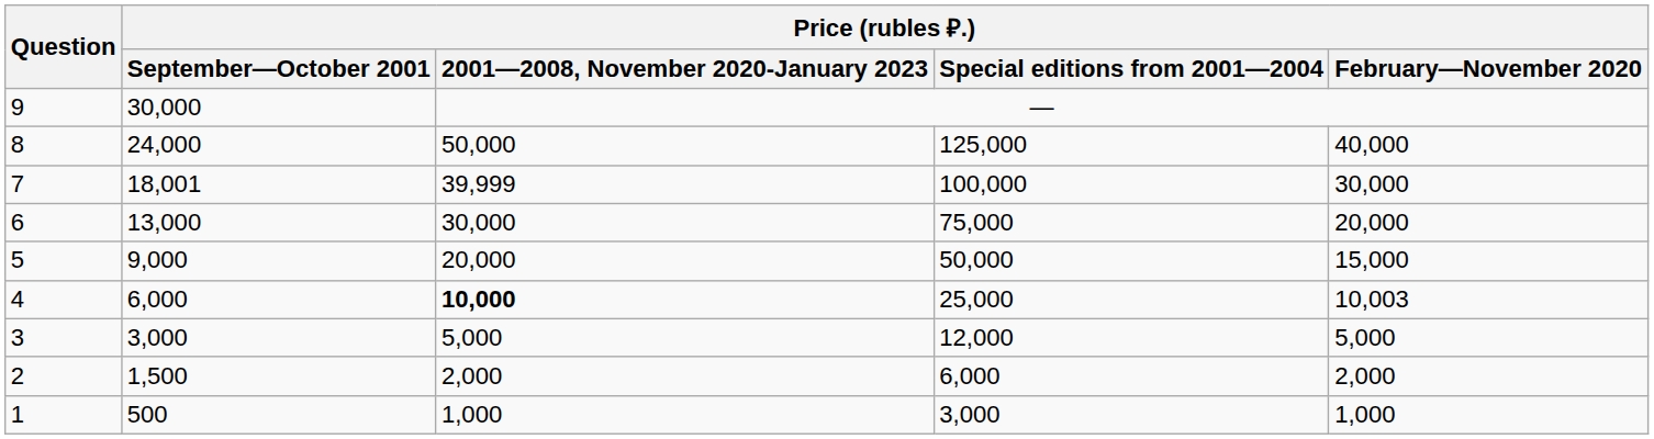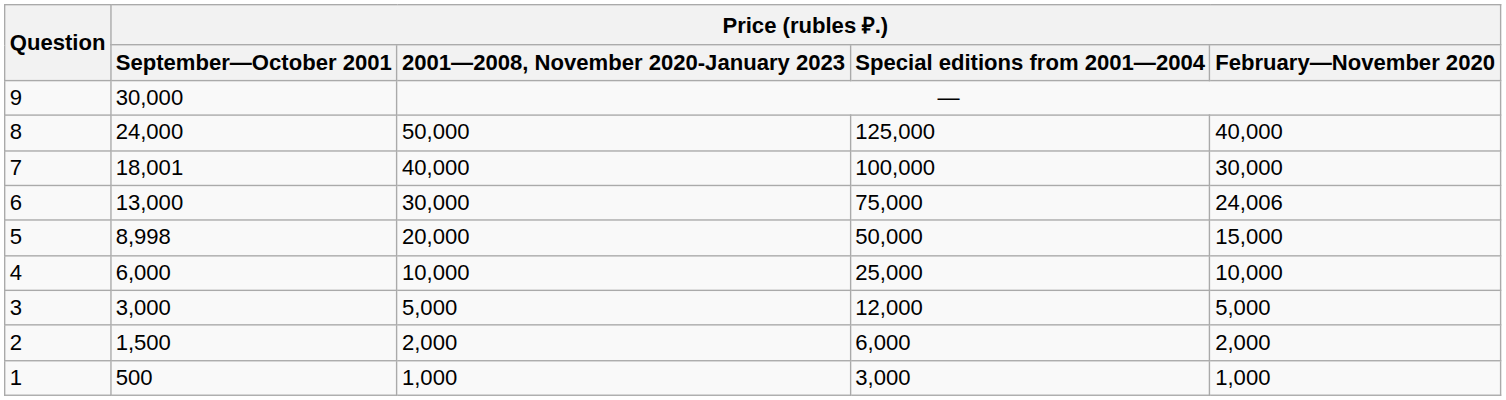7 | Price (rubles ₽.) / 2001—2008, November 2020-January 2023: 39,999 -> 40,000
6 | Price (rubles ₽.) / February—November 2020: 20,000 -> 24,006
5 | Price (rubles ₽.) / September—October 2001: 9,000 -> 8,998
4 | Price (rubles ₽.) / 2001—2008, November 2020-January 2023: bold -> normal
4 | Price (rubles ₽.) / February—November 2020: 10,003 -> 10,000
